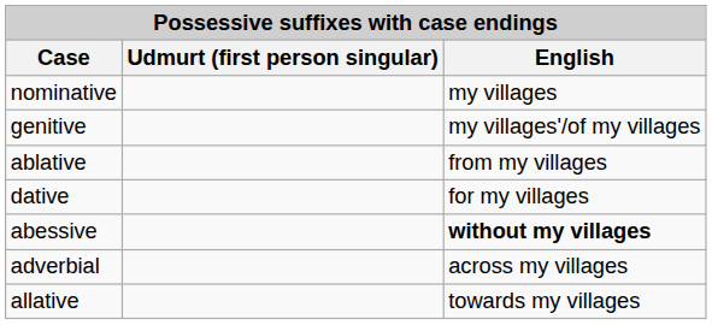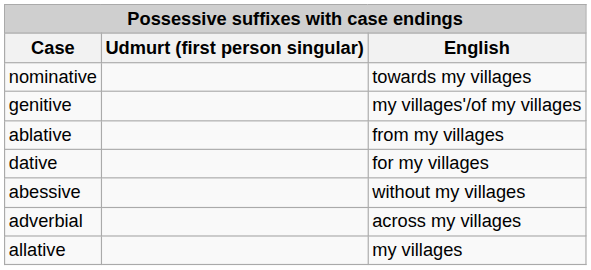nominative | English: my villages -> towards my villages
abessive | English: bold -> normal
allative | English: towards my villages -> my villages
